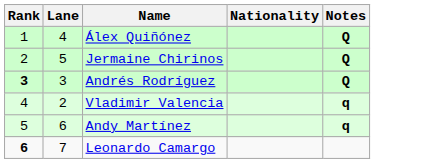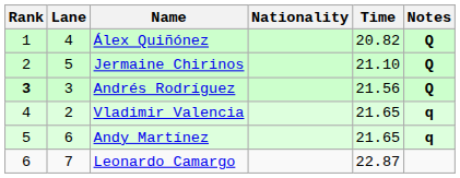+ column: Time | 20.82 | 21.10 | 21.56 | 21.65 | 21.65 | 22.87
Leonardo Camargo | Rank: bold -> normal
